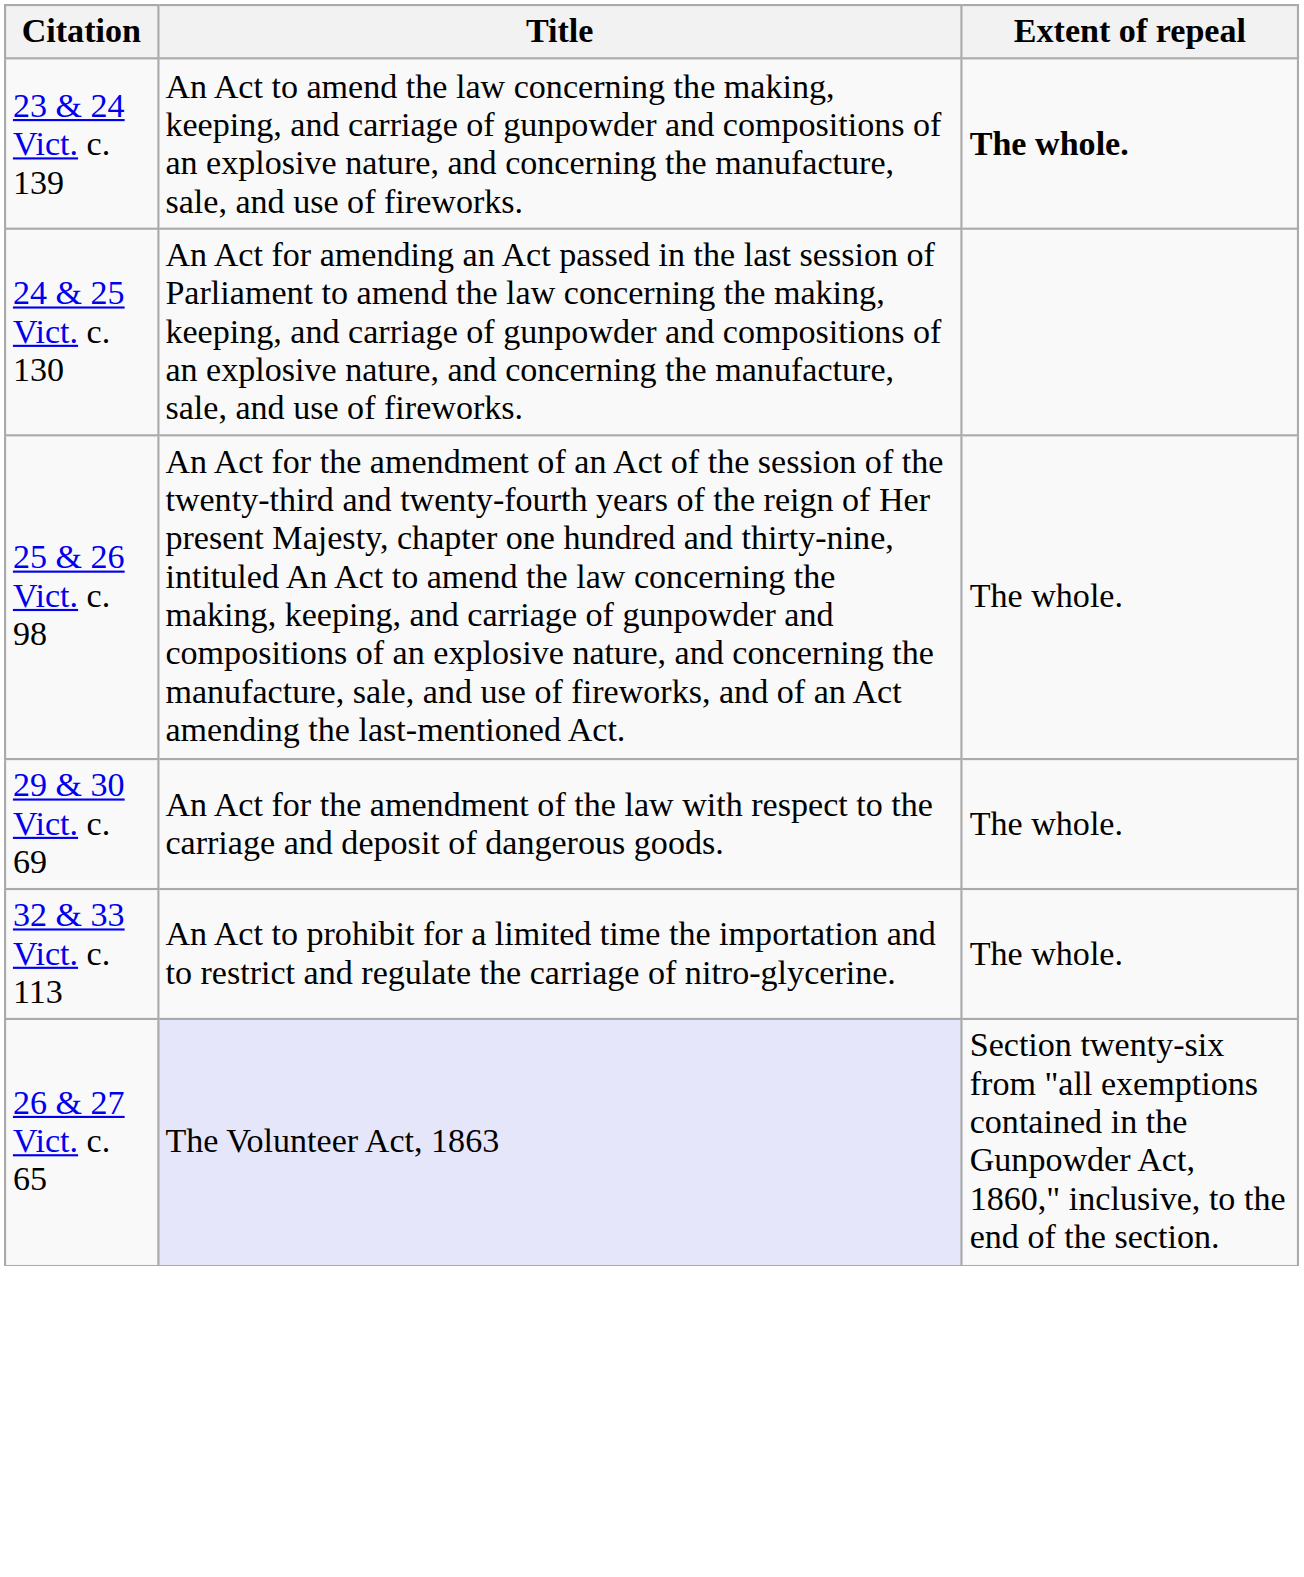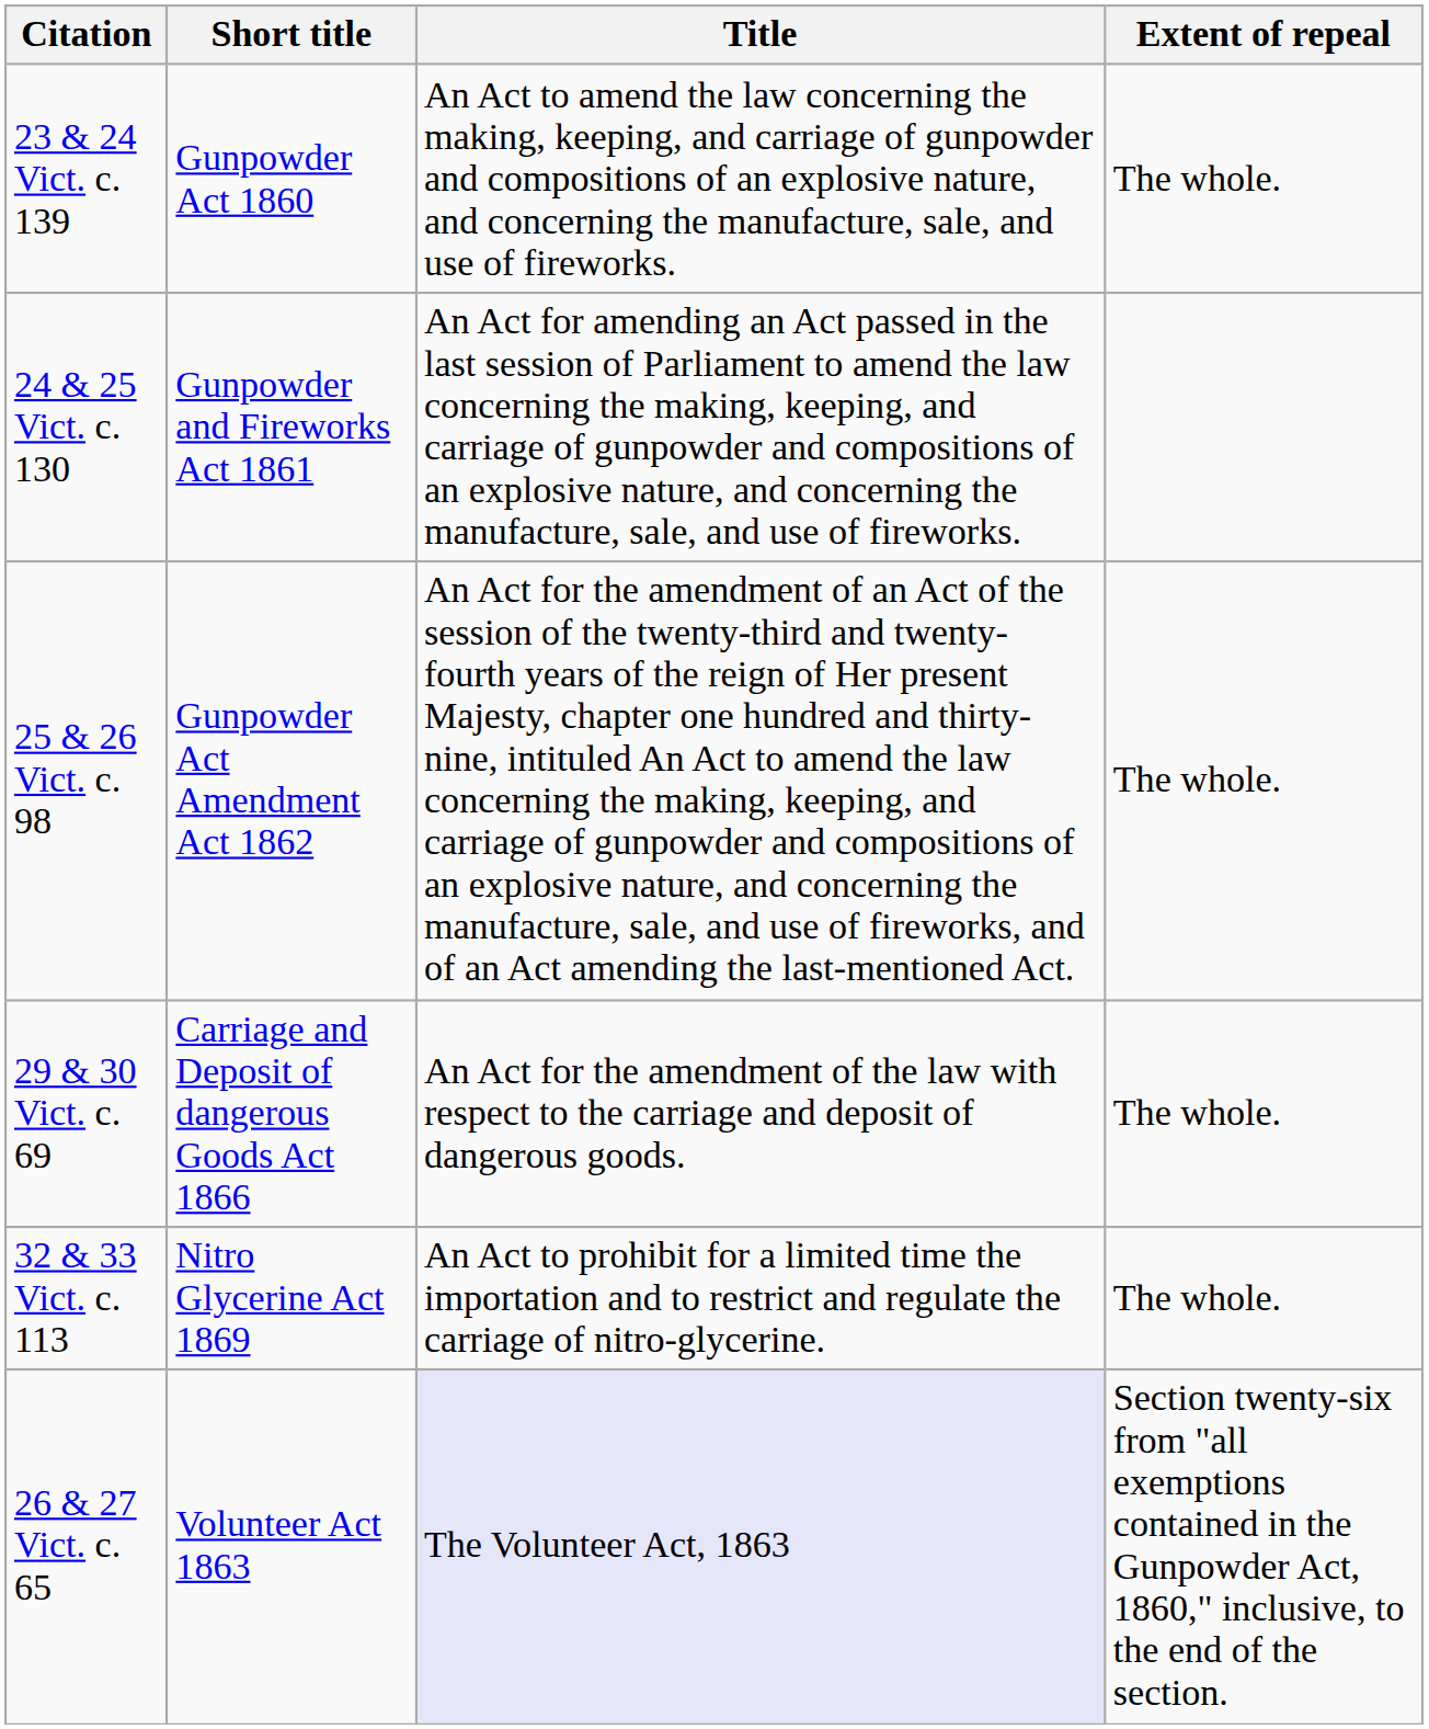+ column: Short title | Gunpowder Act 1860 | Gunpowder and Fireworks Act 1861 | Gunpowder Act Amendment Act 1862 | Carriage and Deposit of dangerous Goods Act 1866 | Nitro Glycerine Act 1869 | Volunteer Act 1863
23 & 24 Vict. c. 139 | Extent of repeal: bold -> normal
